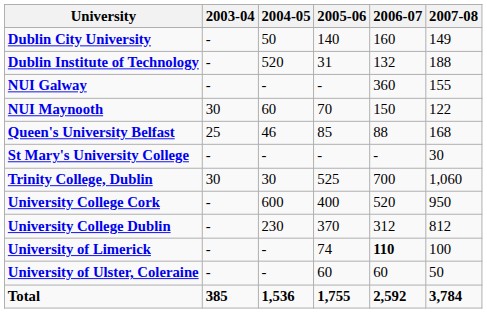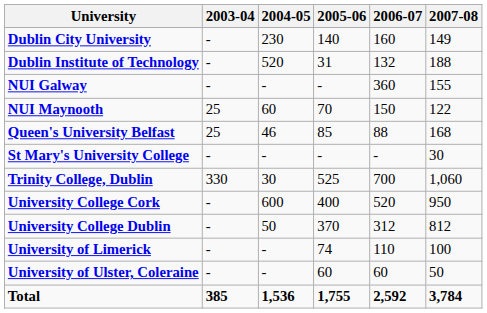Dublin City University | 2004-05: 50 -> 230
NUI Maynooth | 2003-04: 30 -> 25
Trinity College, Dublin | 2003-04: 30 -> 330
University College Dublin | 2004-05: 230 -> 50
University of Limerick | 2006-07: bold -> normal
